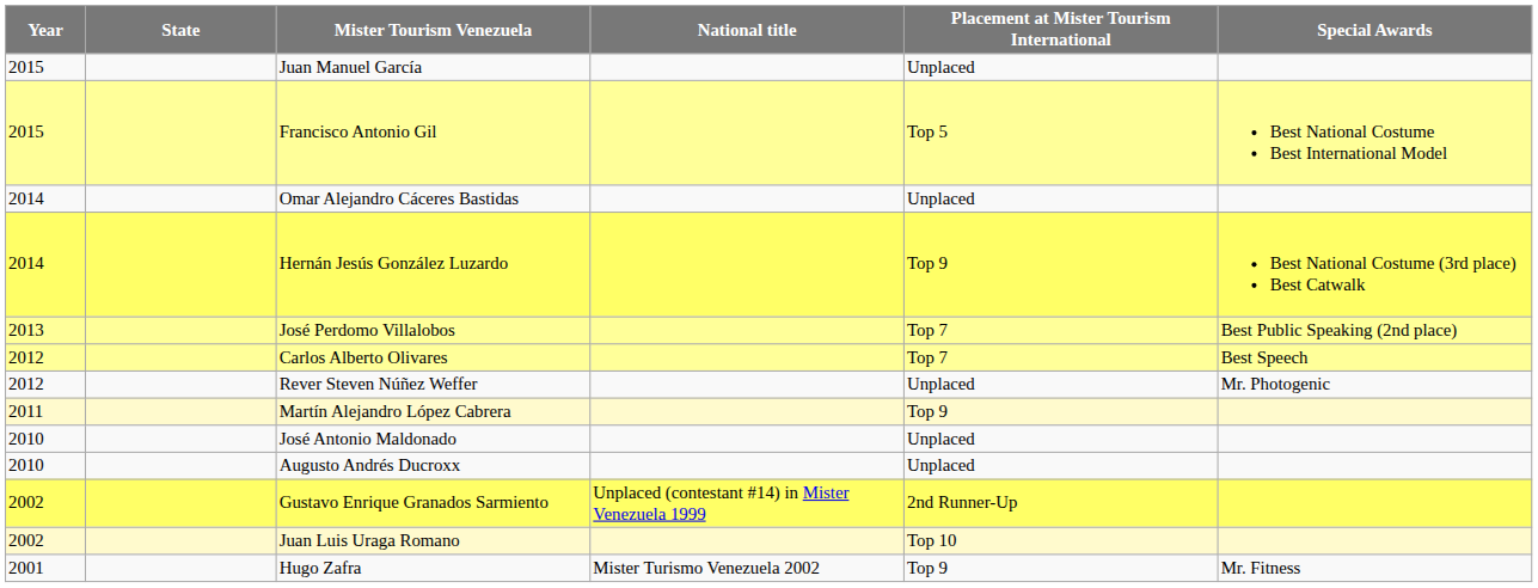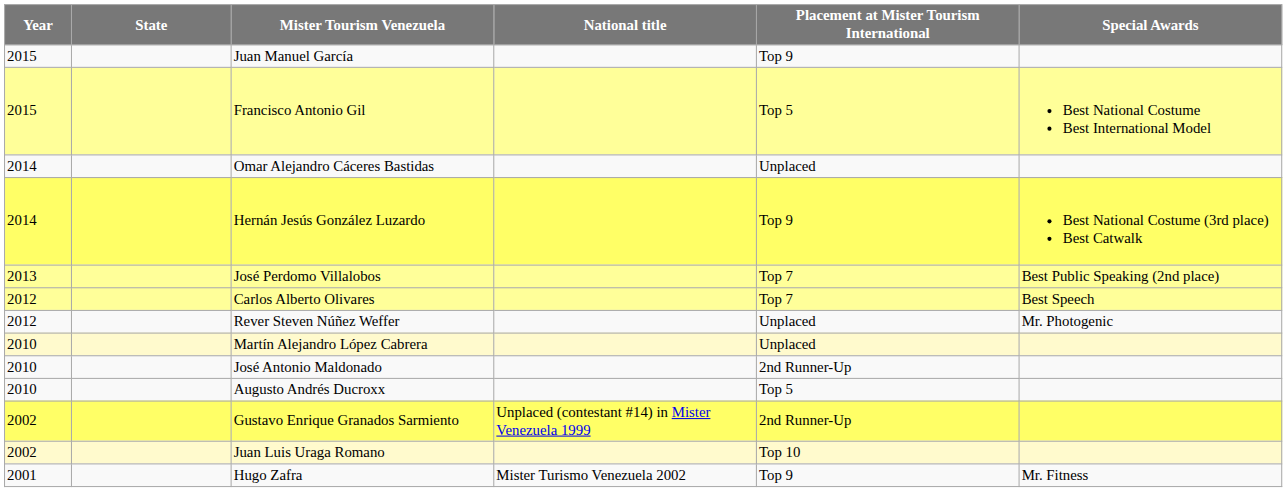Juan Manuel García | Placement at Mister Tourism International: Unplaced -> Top 9
Martín Alejandro López Cabrera | Year: 2011 -> 2010
Martín Alejandro López Cabrera | Placement at Mister Tourism International: Top 9 -> Unplaced
José Antonio Maldonado | Placement at Mister Tourism International: Unplaced -> 2nd Runner-Up
Augusto Andrés Ducroxx | Placement at Mister Tourism International: Unplaced -> Top 5
